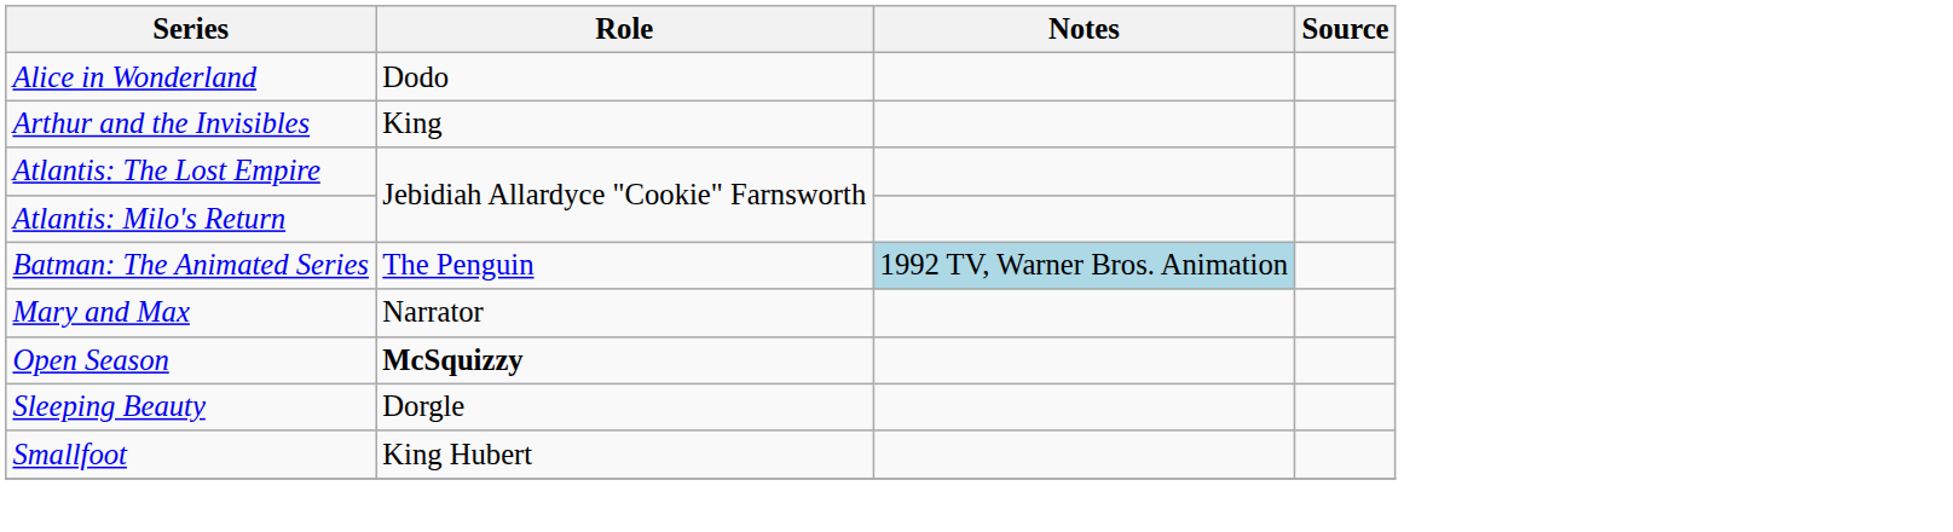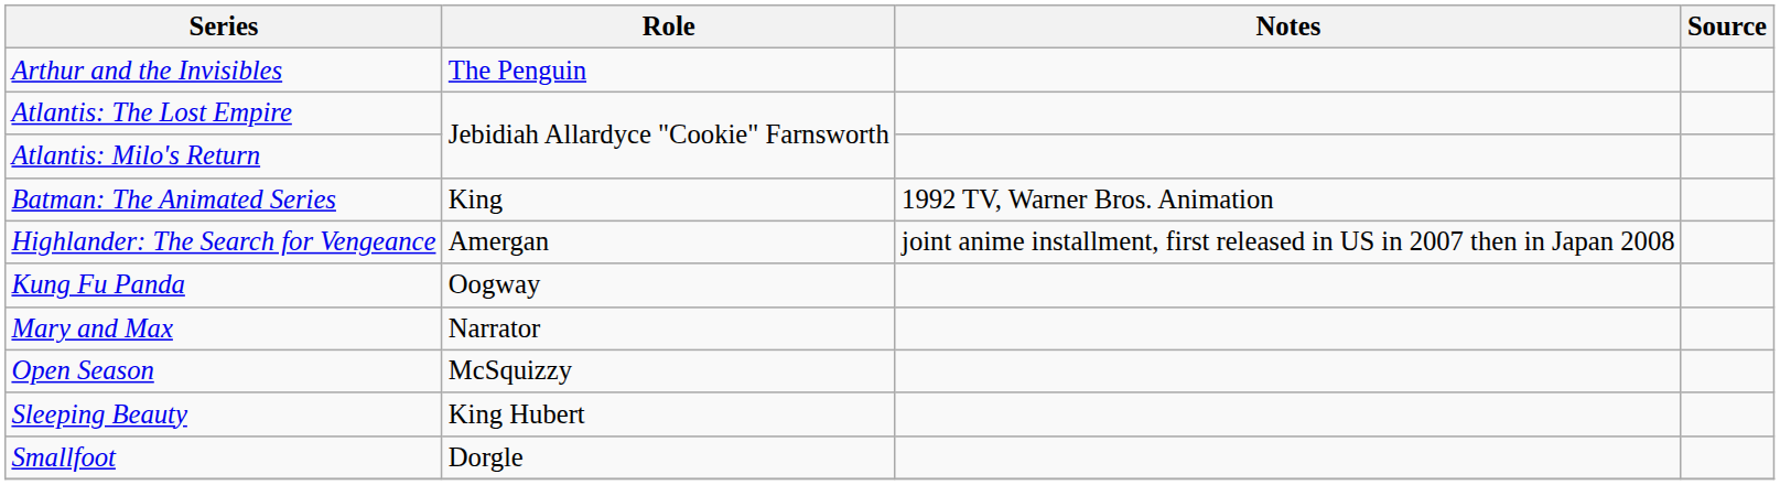- row: Alice in Wonderland | Dodo
Arthur and the Invisibles | Role: King -> The Penguin
Batman: The Animated Series | Role: The Penguin -> King
Batman: The Animated Series | Notes: lightblue background -> no background
+ row: Highlander: The Search for Vengeance | Amergan | joint anime installment, first released in US in 2007 then in Japan 2008
+ row: Kung Fu Panda | Oogway
Open Season | Role: bold -> normal
Sleeping Beauty | Role: Dorgle -> King Hubert
Smallfoot | Role: King Hubert -> Dorgle
